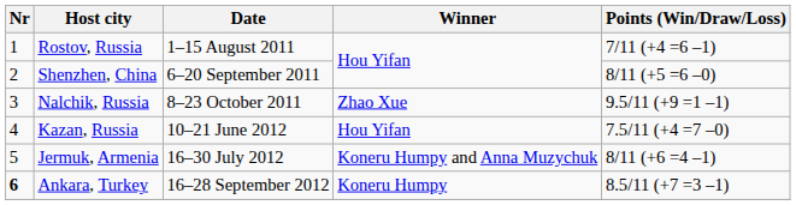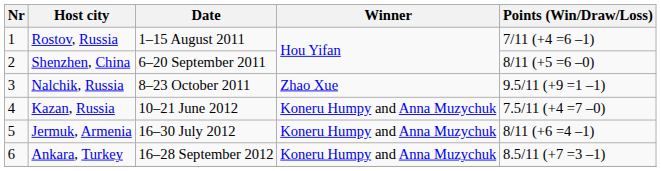Kazan, Russia | Winner: Hou Yifan -> Koneru Humpy and Anna Muzychuk
Ankara, Turkey | Nr: bold -> normal
Ankara, Turkey | Winner: Koneru Humpy -> Koneru Humpy and Anna Muzychuk
